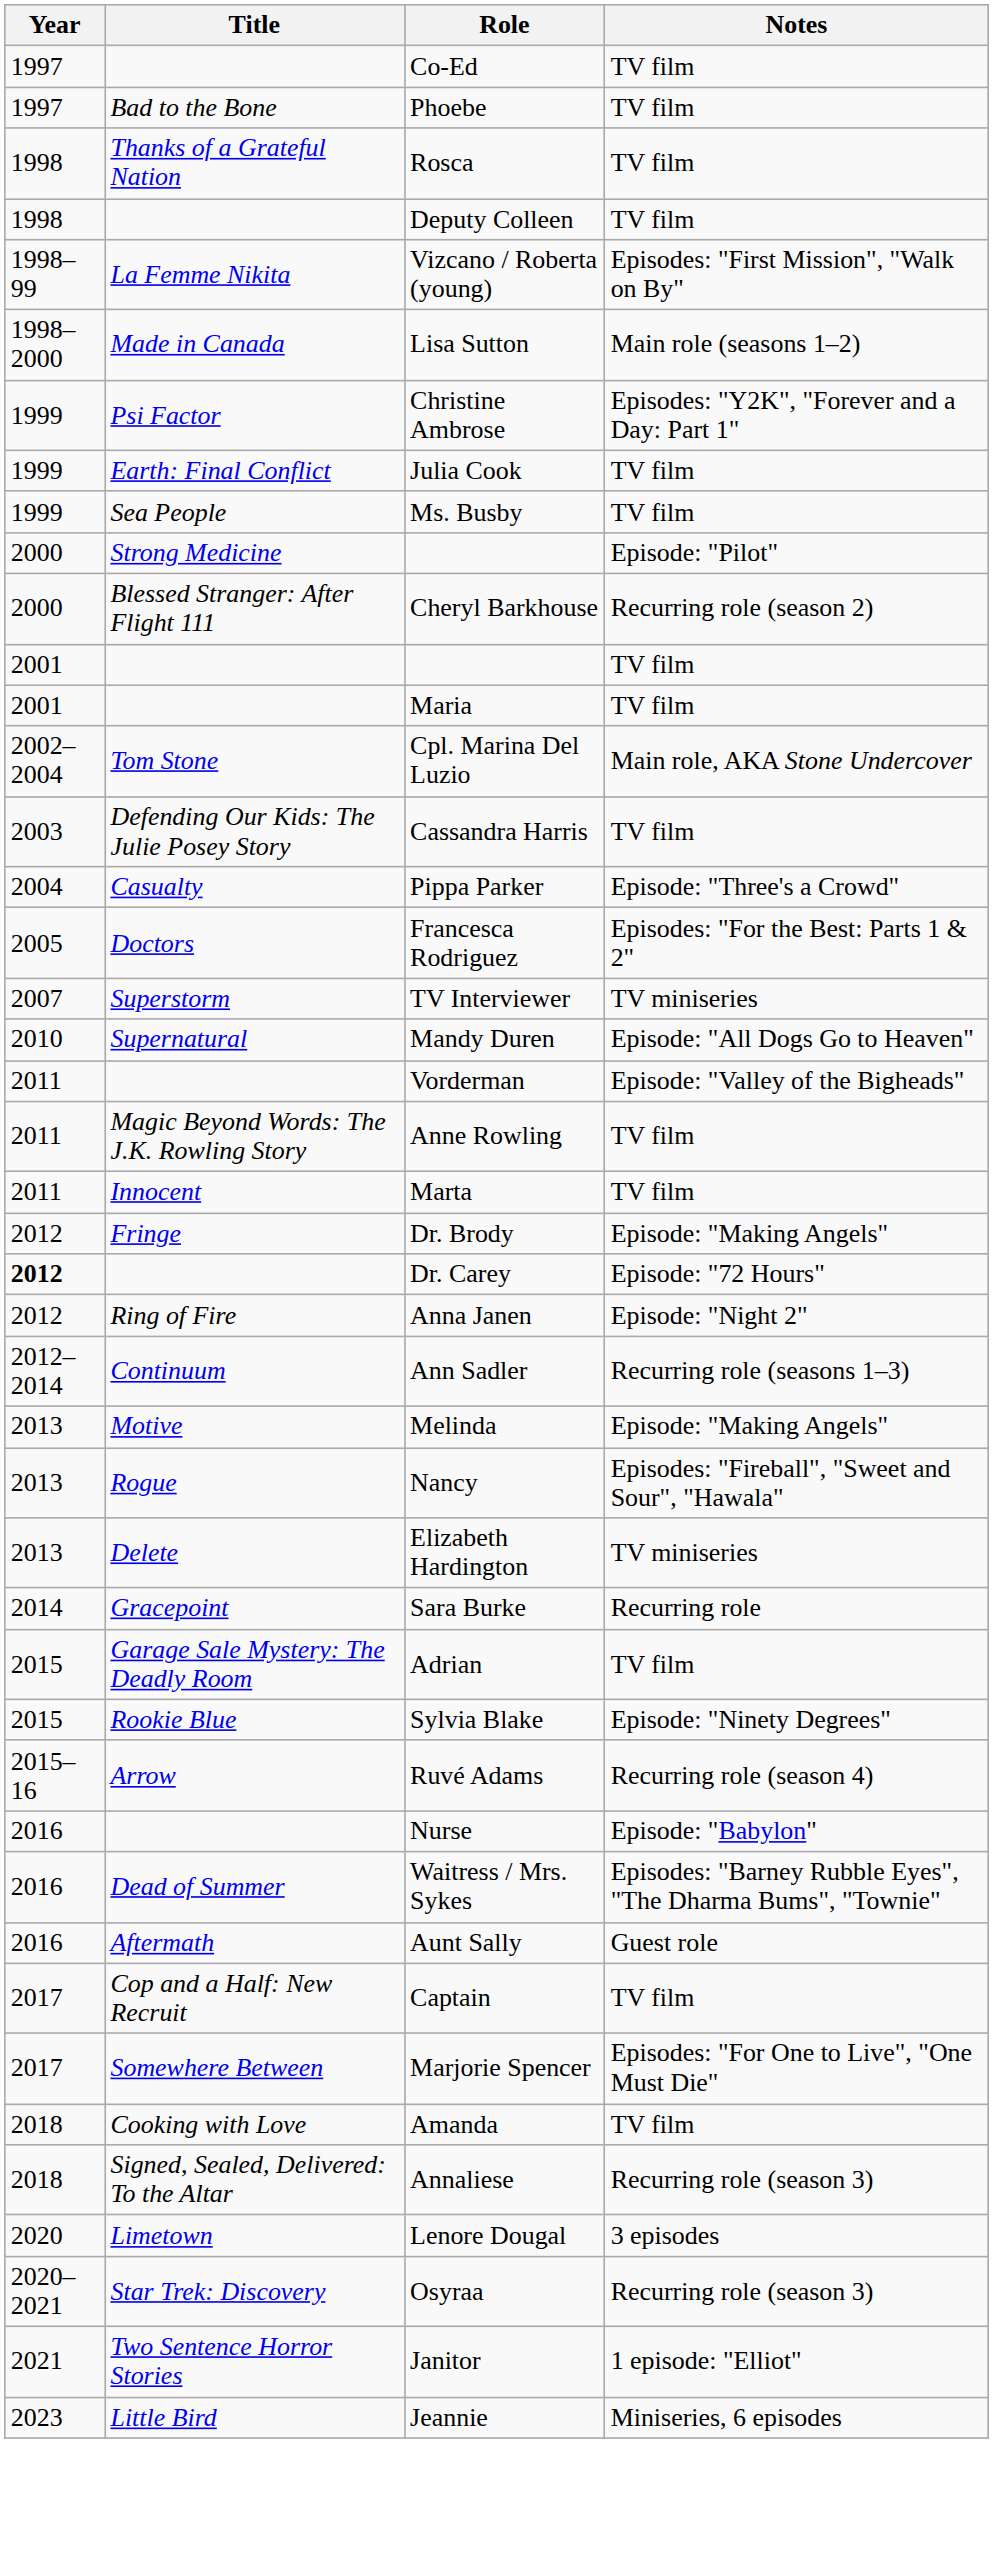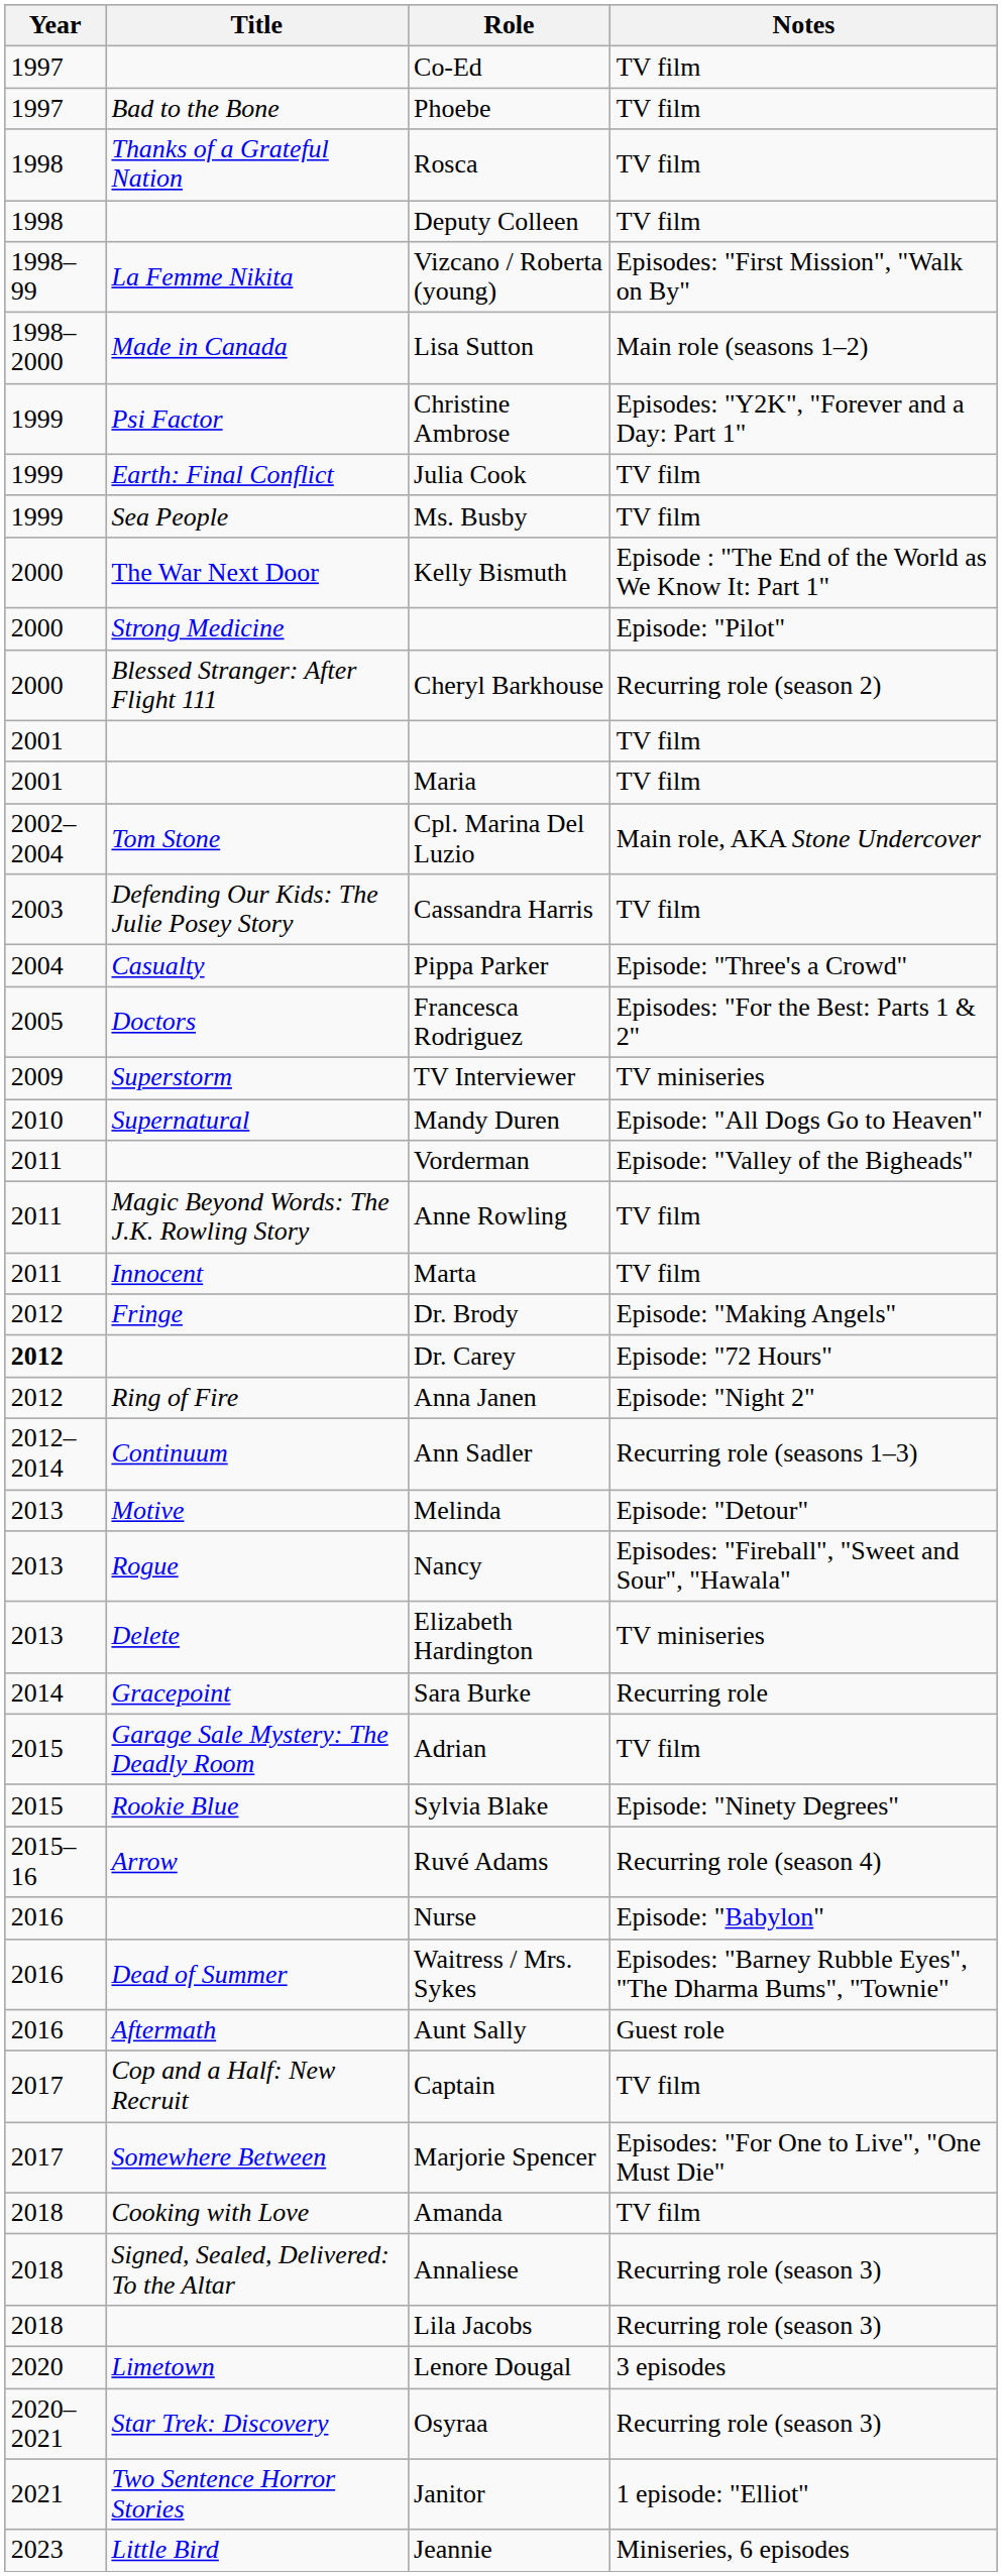+ row: 2000 | The War Next Door | Kelly Bismuth | Episode : "The End of the World as We Know It: Part 1"
TV Interviewer | Year: 2007 -> 2009
Melinda | Notes: Episode: "Making Angels" -> Episode: "Detour"
+ row: 2018 | Lila Jacobs | Recurring role (season 3)
